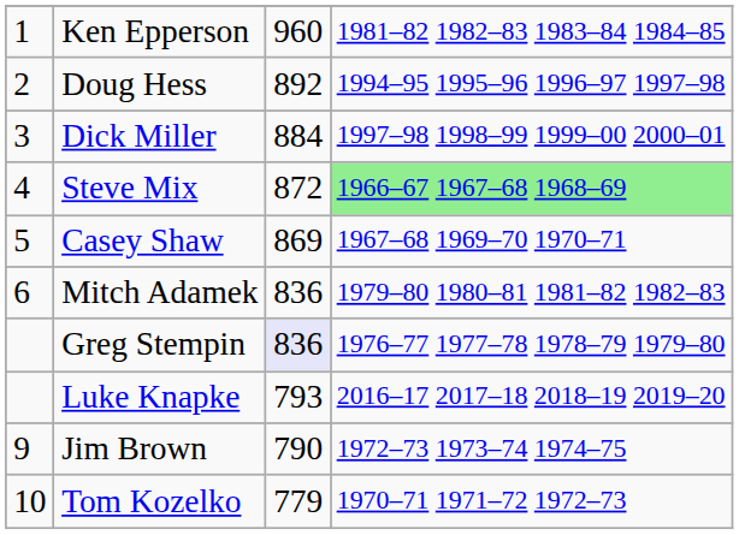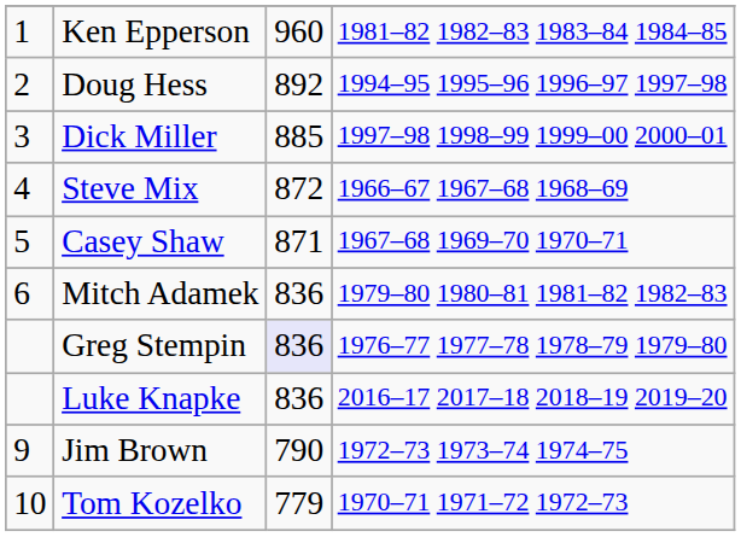Dick Miller | column 3: 884 -> 885
Steve Mix | column 4: lightgreen background -> no background
Casey Shaw | column 3: 869 -> 871
Luke Knapke | column 3: 793 -> 836
